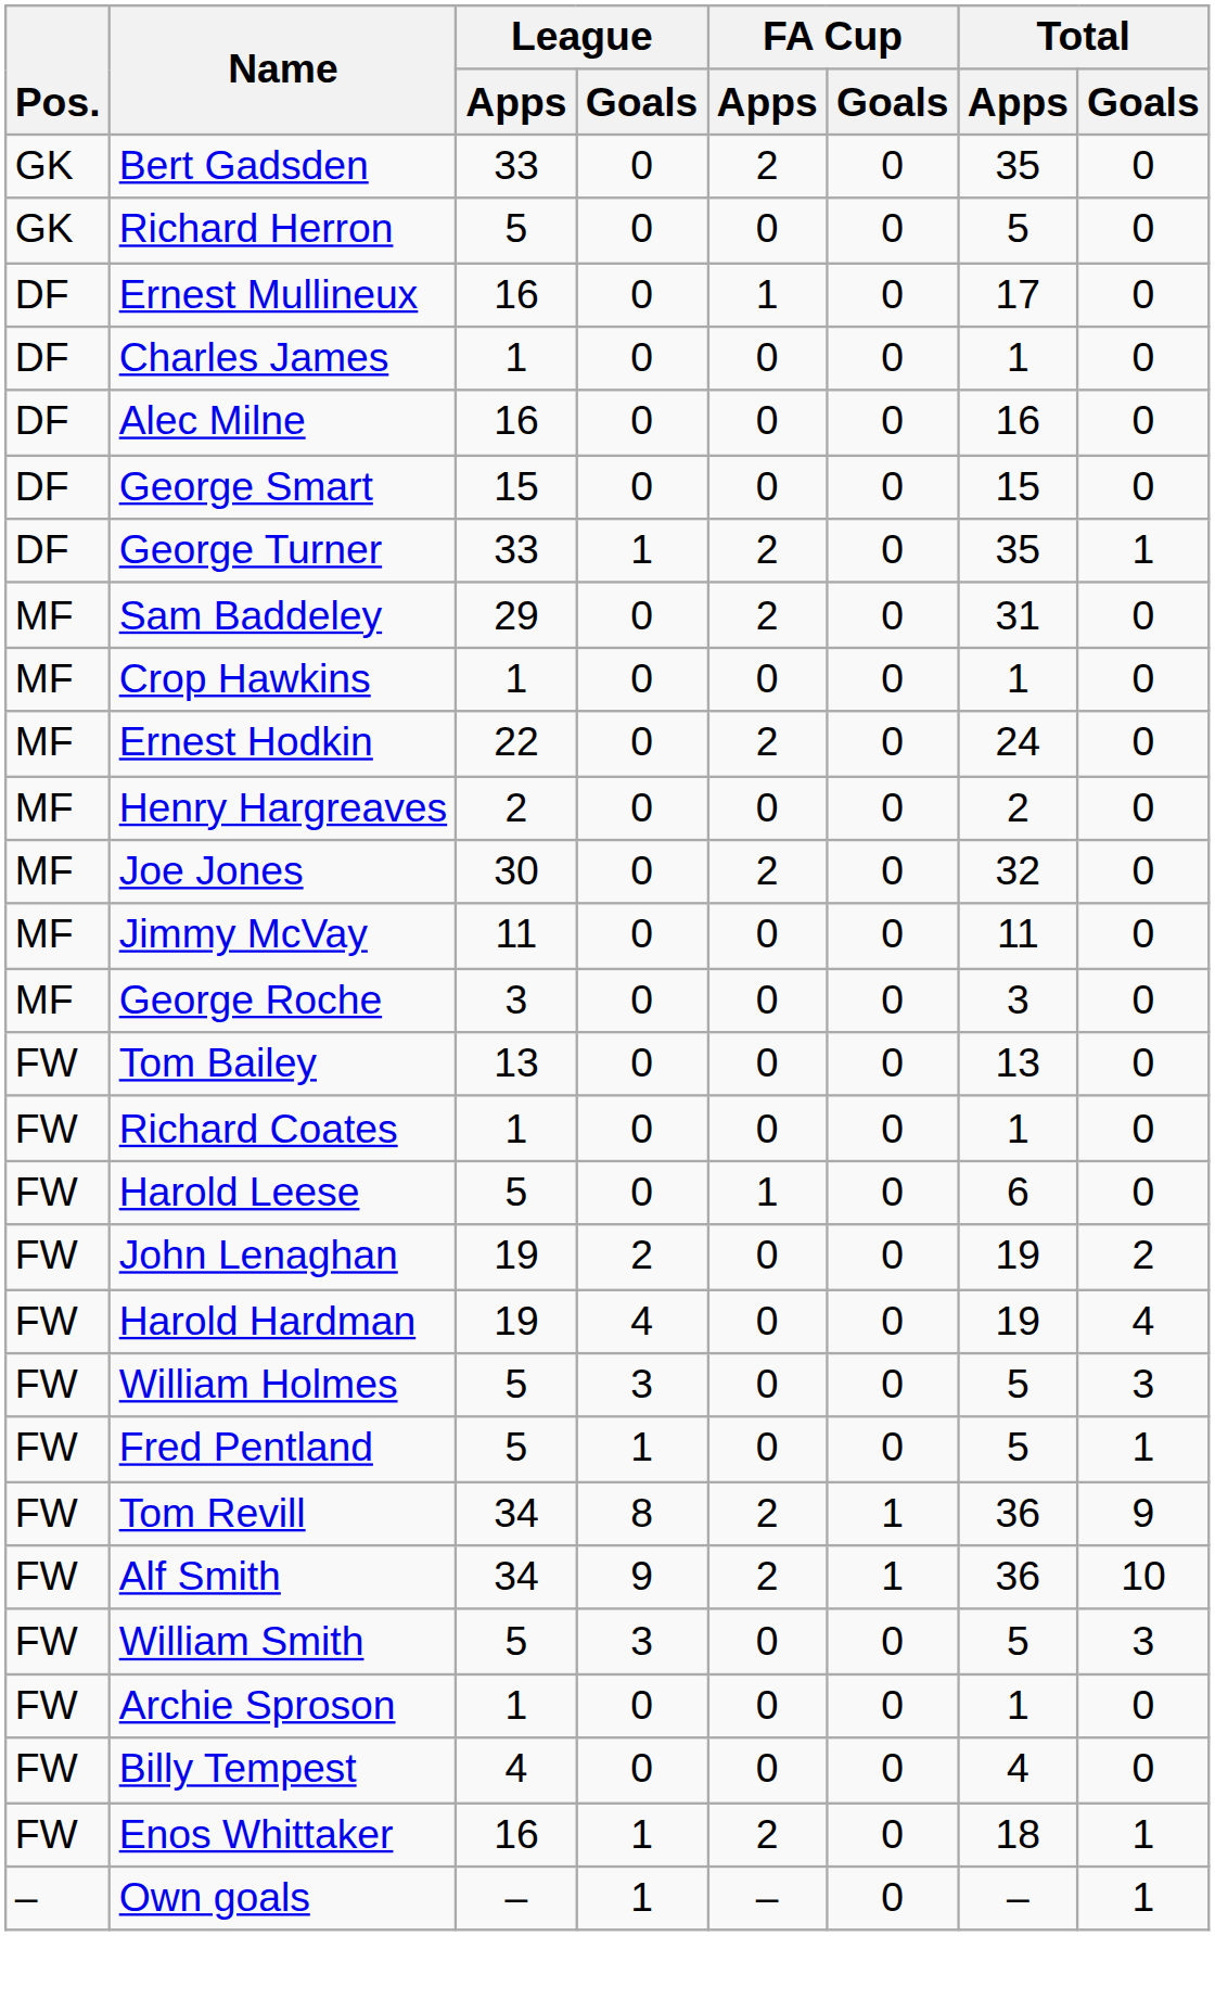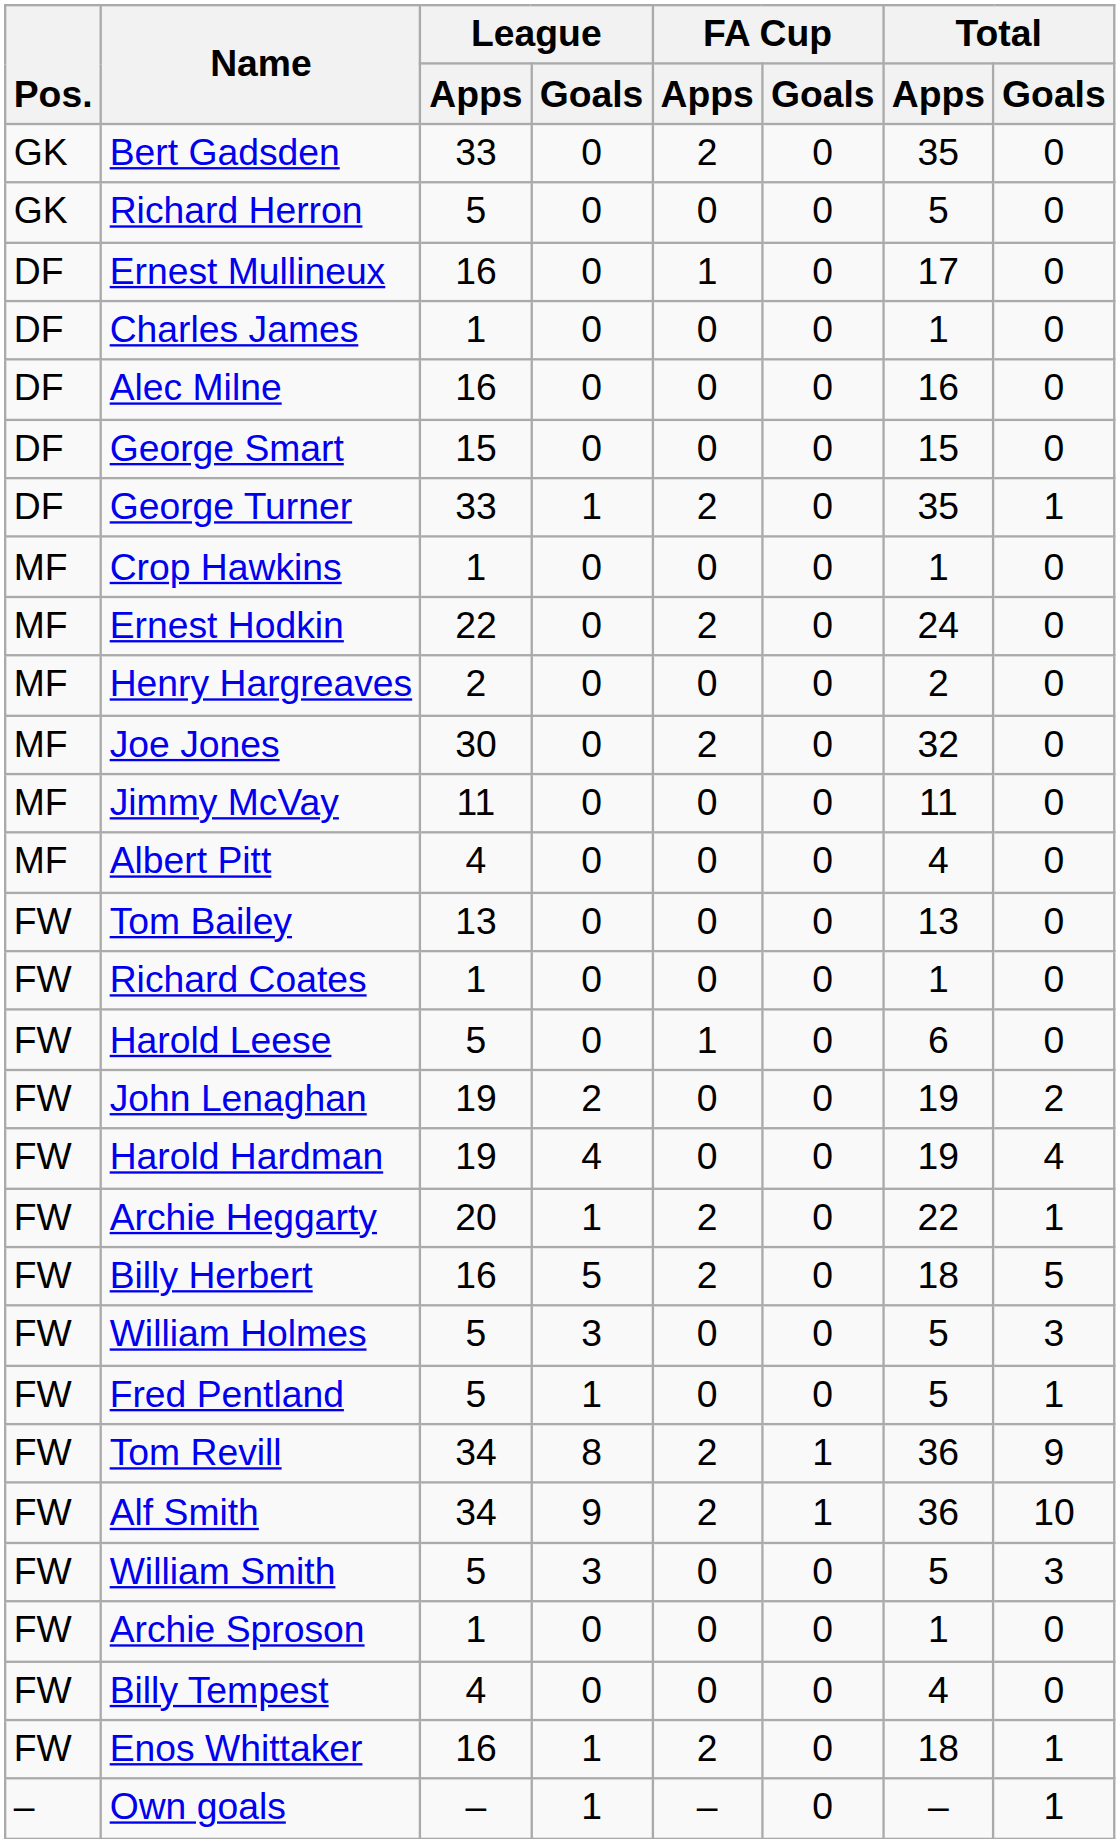- row: MF | Sam Baddeley | 29 | 0 | 2 | 0 | 31 | 0
+ row: MF | Albert Pitt | 4 | 0 | 0 | 0 | 4 | 0
- row: MF | George Roche | 3 | 0 | 0 | 0 | 3 | 0
+ row: FW | Archie Heggarty | 20 | 1 | 2 | 0 | 22 | 1
+ row: FW | Billy Herbert | 16 | 5 | 2 | 0 | 18 | 5
